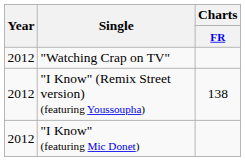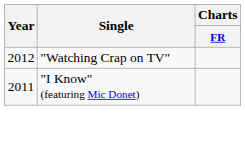- row: 2012 | "I Know" (Remix Street version) (featuring Youssoupha) | 138
"I Know" (featuring Mic Donet) | Year: 2012 -> 2011
